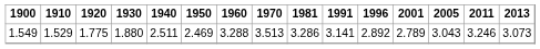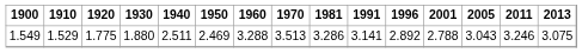1.549 | 2001: 2.789 -> 2.788
1.549 | 2013: 3.073 -> 3.075
